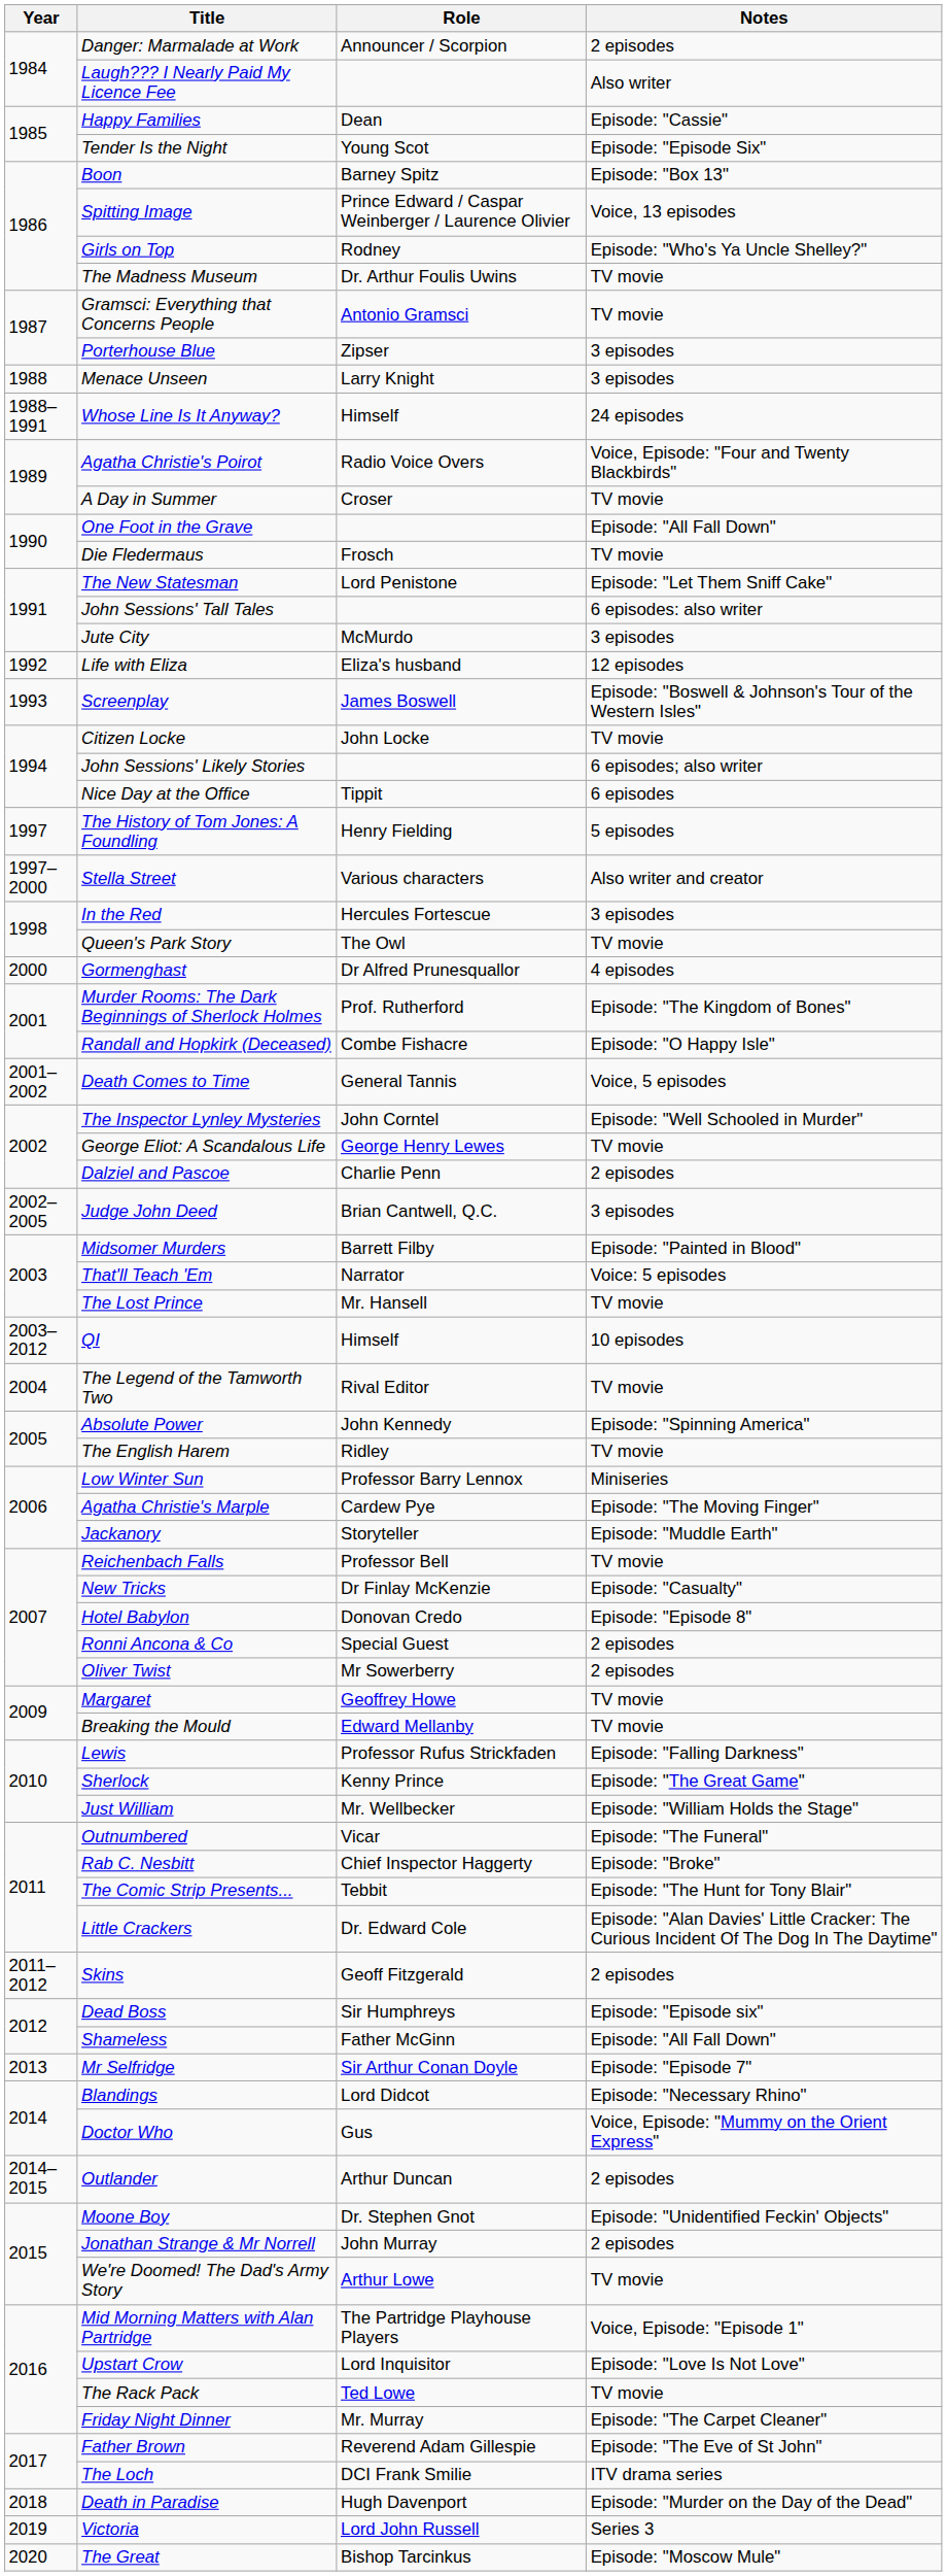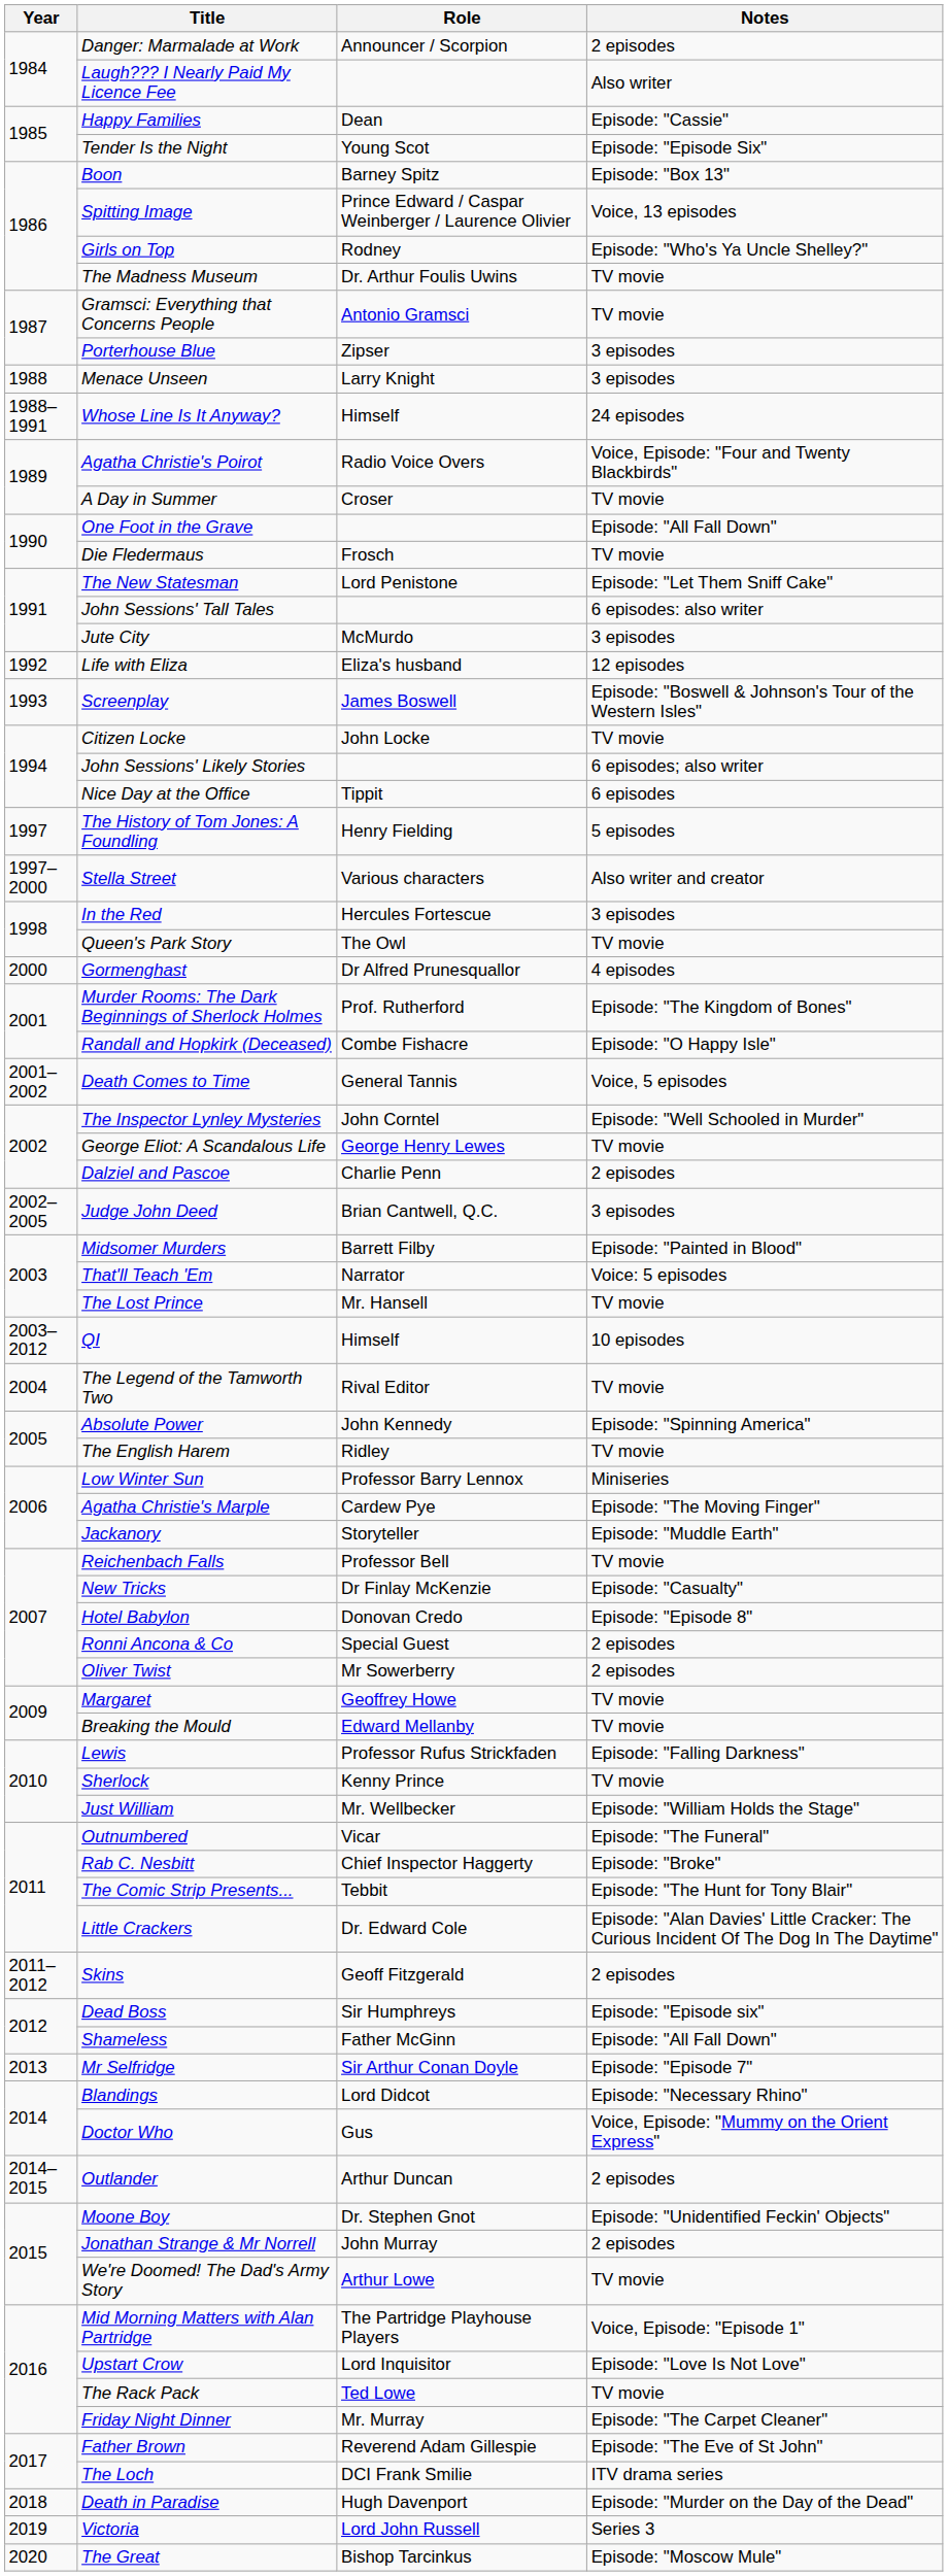Sherlock | Notes: Episode: "The Great Game" -> TV movie
